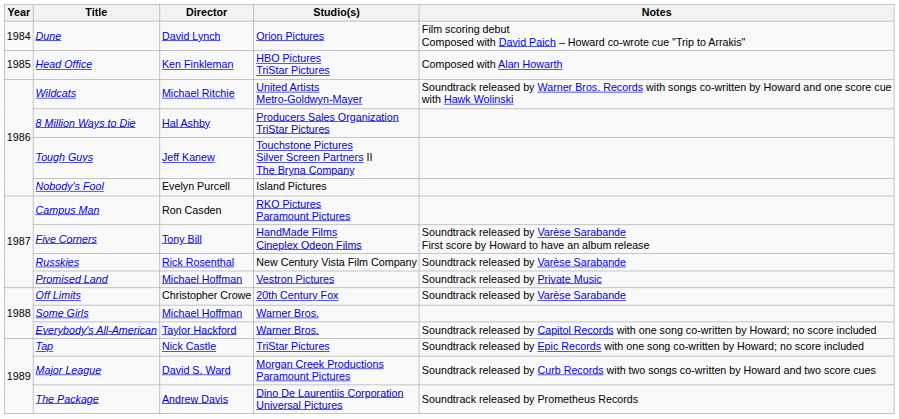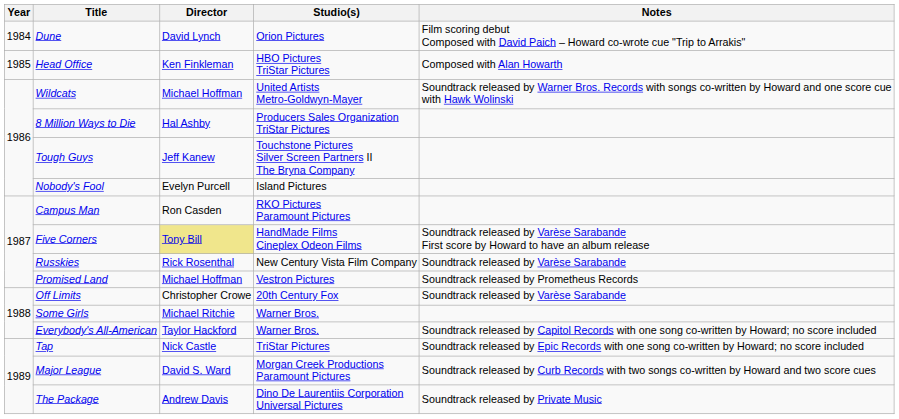Wildcats | Director: Michael Ritchie -> Michael Hoffman
Five Corners | Director: no background -> khaki background
Promised Land | Notes: Soundtrack released by Private Music -> Soundtrack released by Prometheus Records
Some Girls | Director: Michael Hoffman -> Michael Ritchie
The Package | Notes: Soundtrack released by Prometheus Records -> Soundtrack released by Private Music
